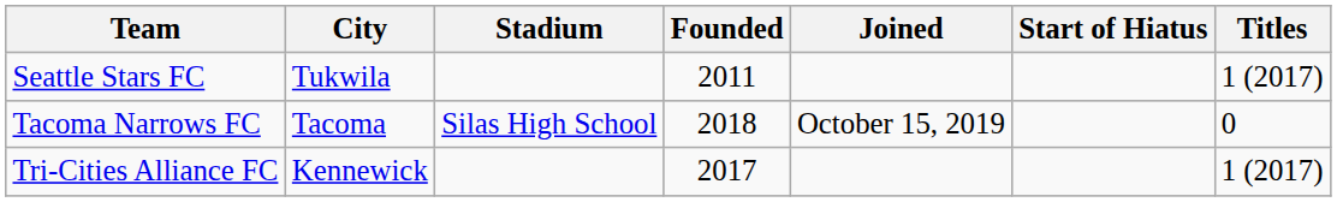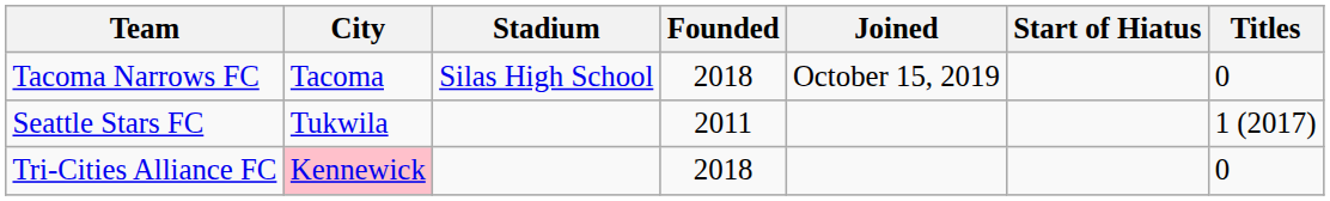rows swapped: Seattle Stars FC <-> Tacoma Narrows FC
Tri-Cities Alliance FC | City: no background -> pink background
Tri-Cities Alliance FC | Founded: 2017 -> 2018
Tri-Cities Alliance FC | Titles: 1 (2017) -> 0
